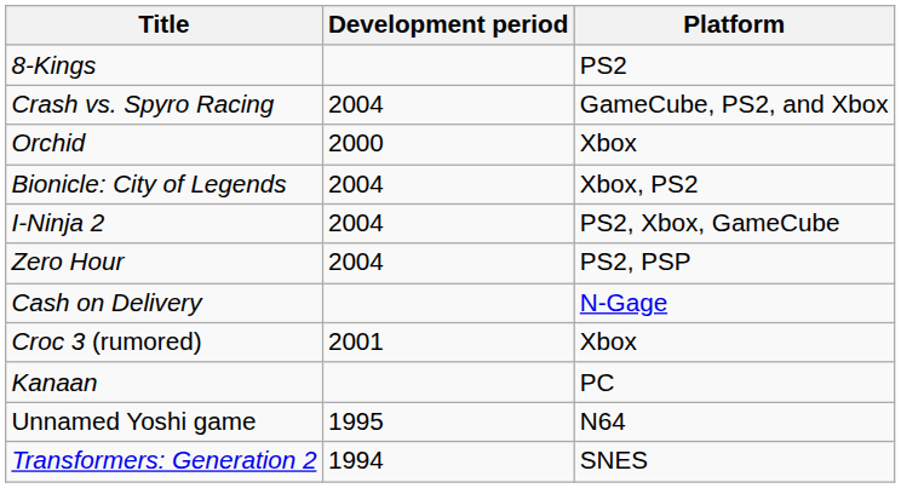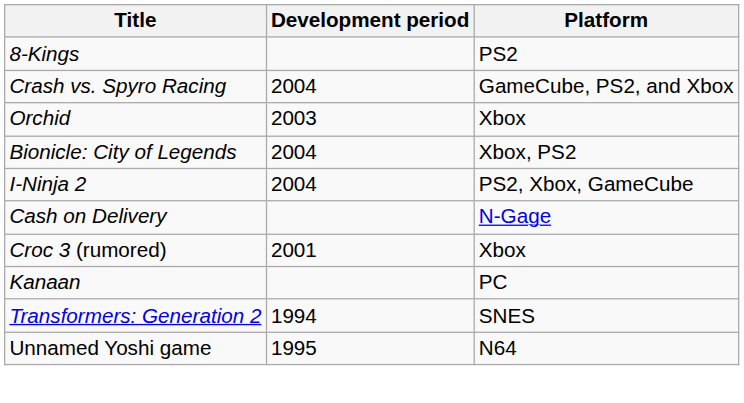Orchid | Development period: 2000 -> 2003
- row: Zero Hour | 2004 | PS2, PSP
rows swapped: Unnamed Yoshi game <-> Transformers: Generation 2
